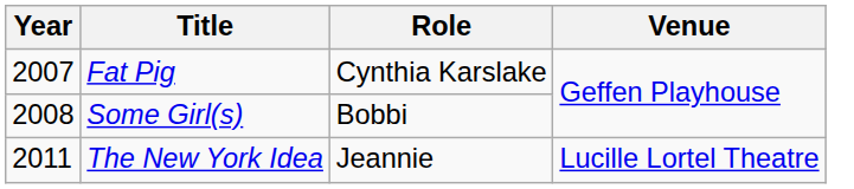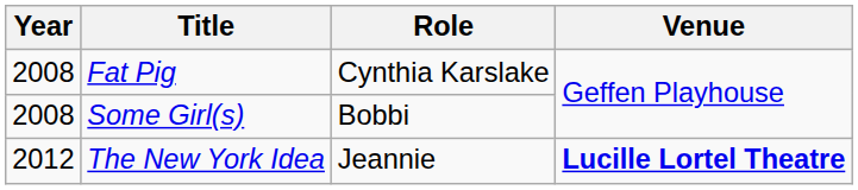Fat Pig | Year: 2007 -> 2008
The New York Idea | Year: 2011 -> 2012
The New York Idea | Venue: normal -> bold
